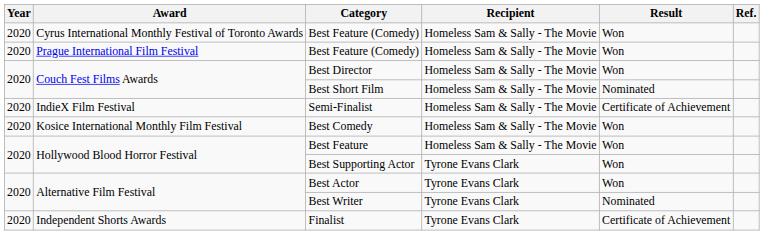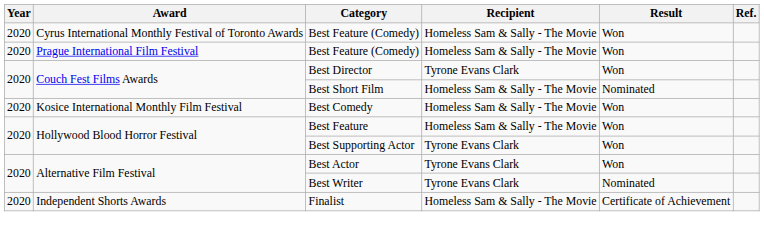Best Director | Recipient: Homeless Sam & Sally - The Movie -> Tyrone Evans Clark
- row: 2020 | IndieX Film Festival | Semi-Finalist | Homeless Sam & Sally - The Movie | Certificate of Achievement
Finalist | Recipient: Tyrone Evans Clark -> Homeless Sam & Sally - The Movie
